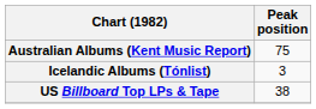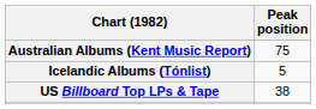Icelandic Albums (Tónlist) | Peak position: 3 -> 5
